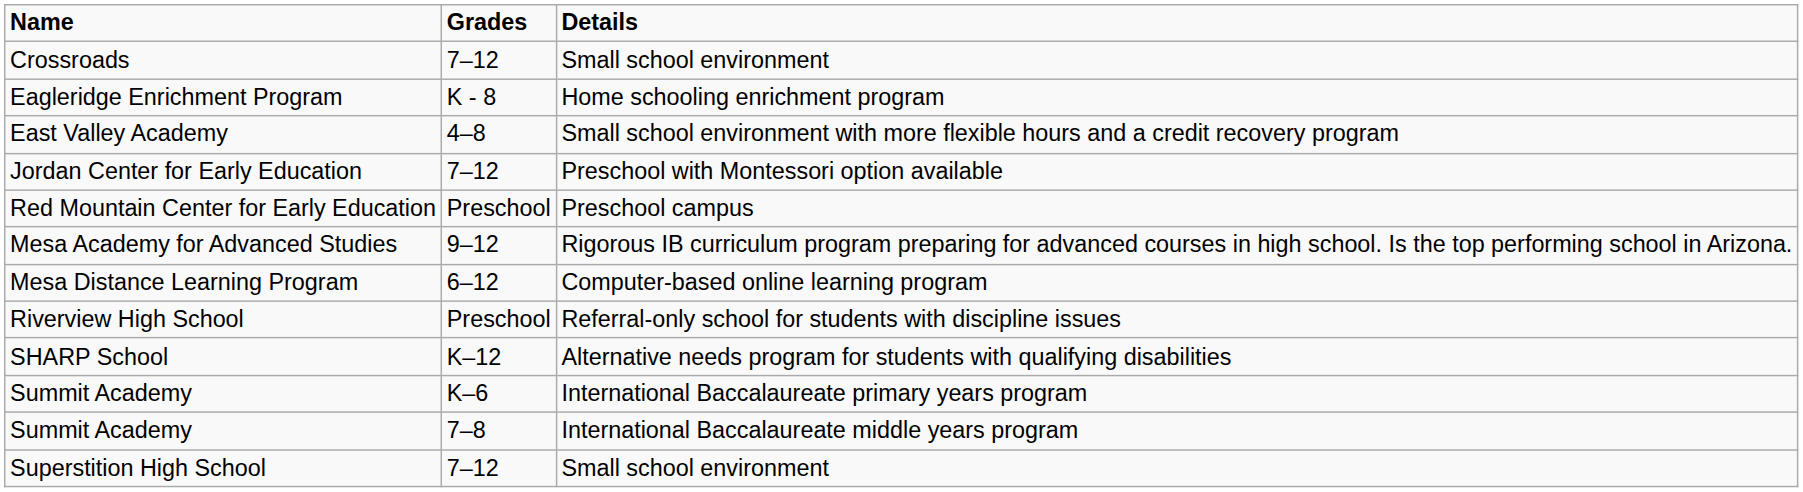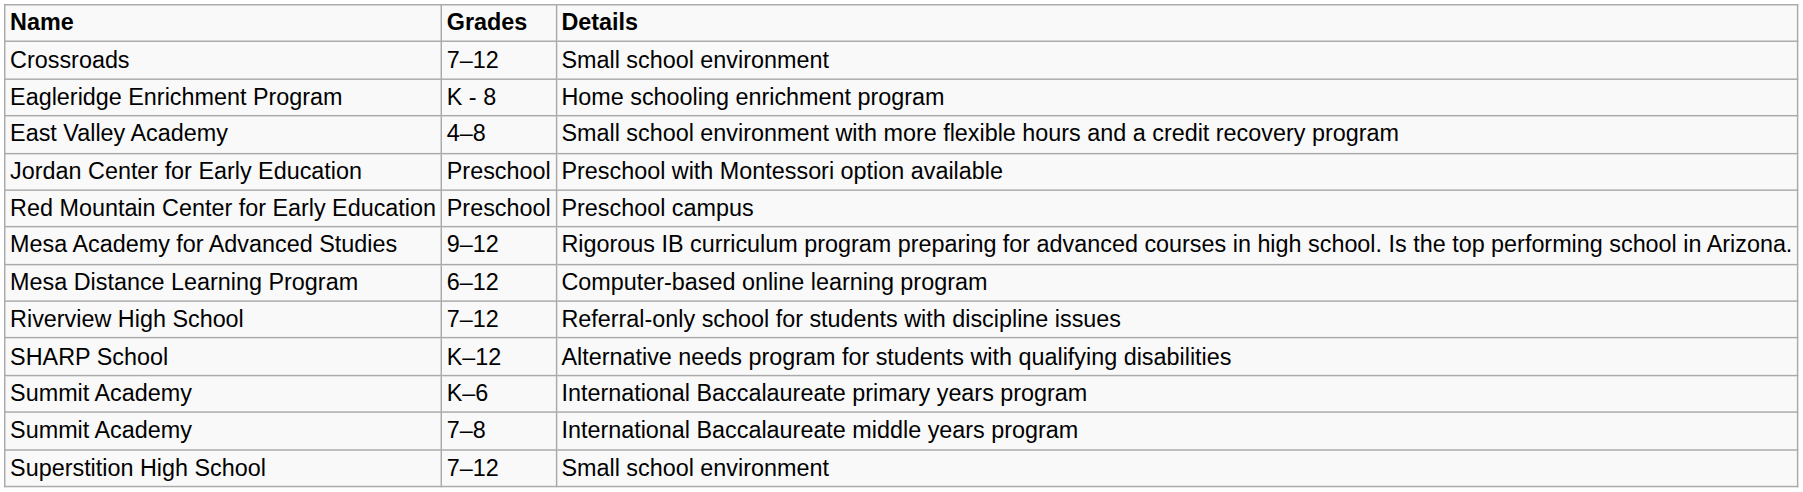Jordan Center for Early Education | Grades: 7–12 -> Preschool
Riverview High School | Grades: Preschool -> 7–12
